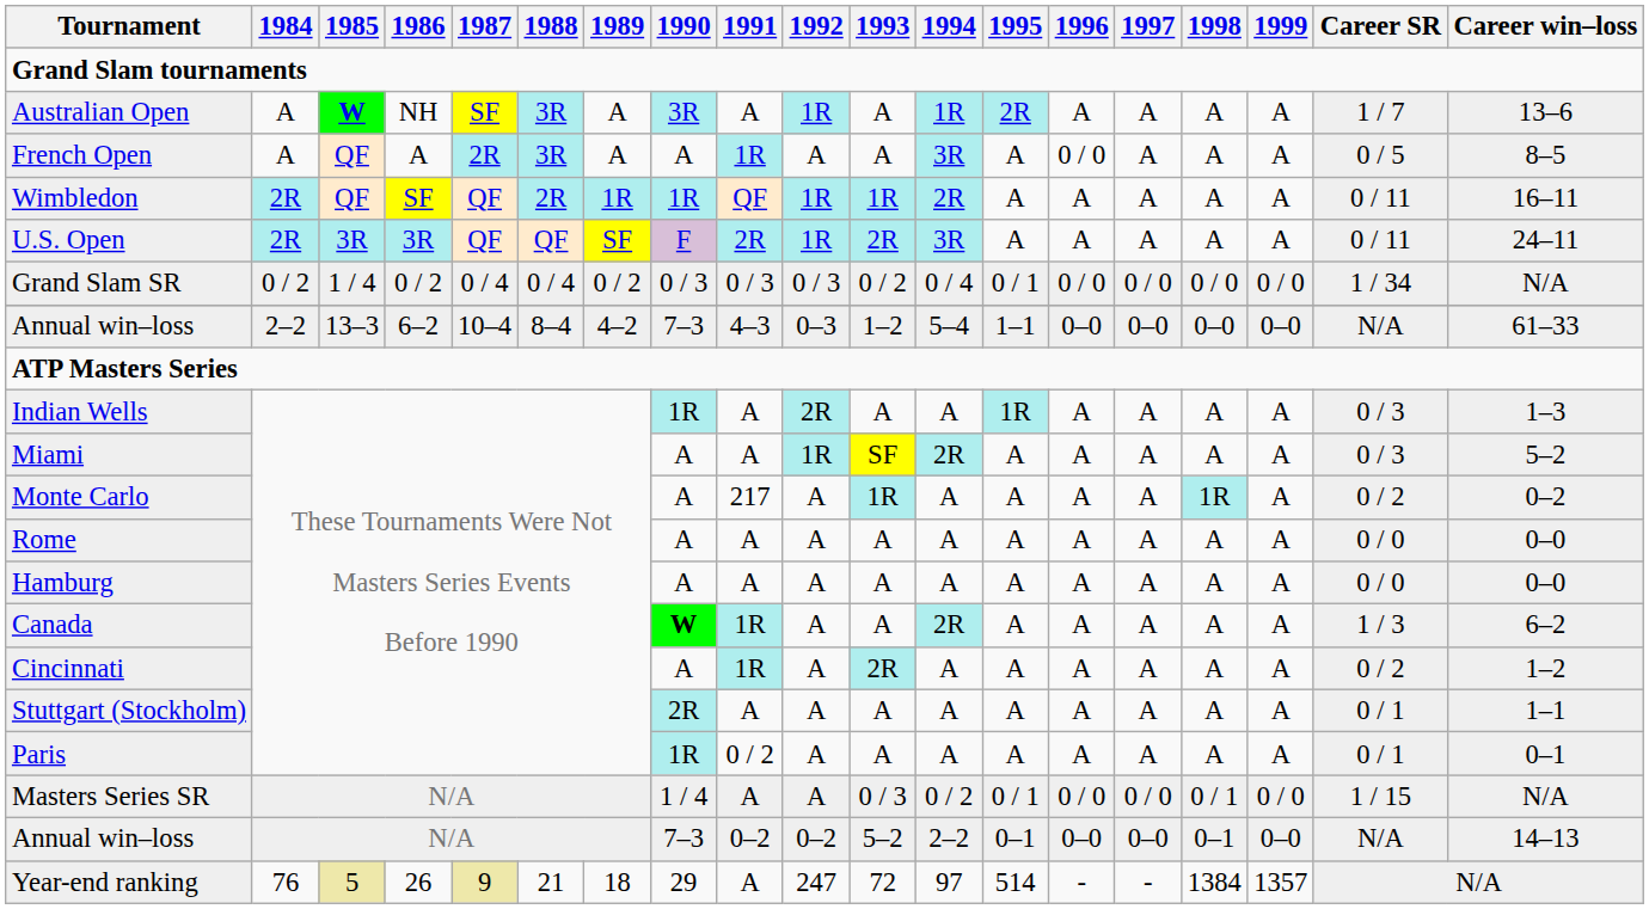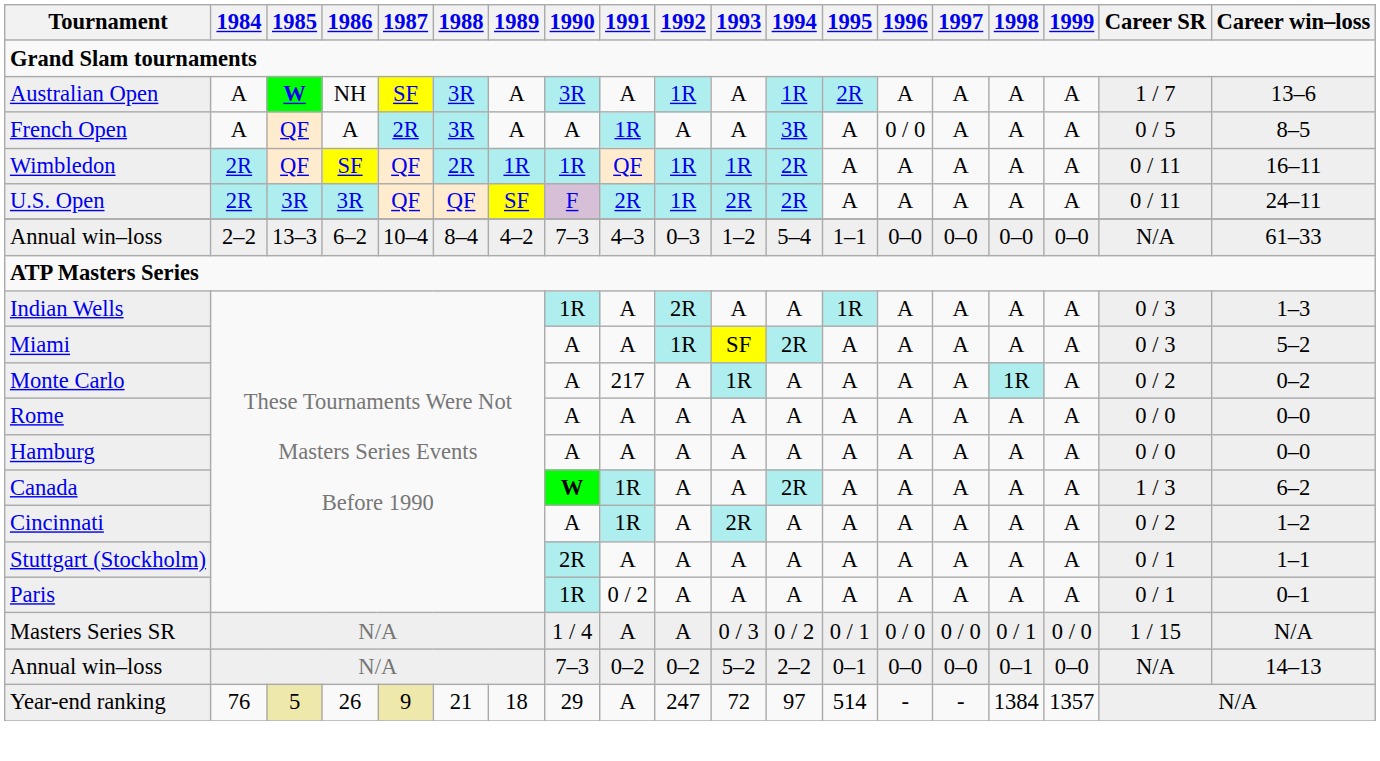U.S. Open | 1994: 3R -> 2R
- row: Grand Slam SR | 0 / 2 | 1 / 4 | 0 / 2 | 0 / 4 | 0 / 4 | 0 / 2 | 0 / 3 | 0 / 3 | 0 / 3 | 0 / 2 | 0 / 4 | 0 / 1 | 0 / 0 | 0 / 0 | 0 / 0 | 0 / 0 | 1 / 34 | N/A
